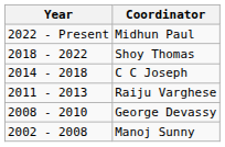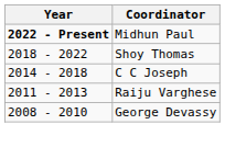Midhun Paul | Year: normal -> bold
- row: 2002 - 2008 | Manoj Sunny
